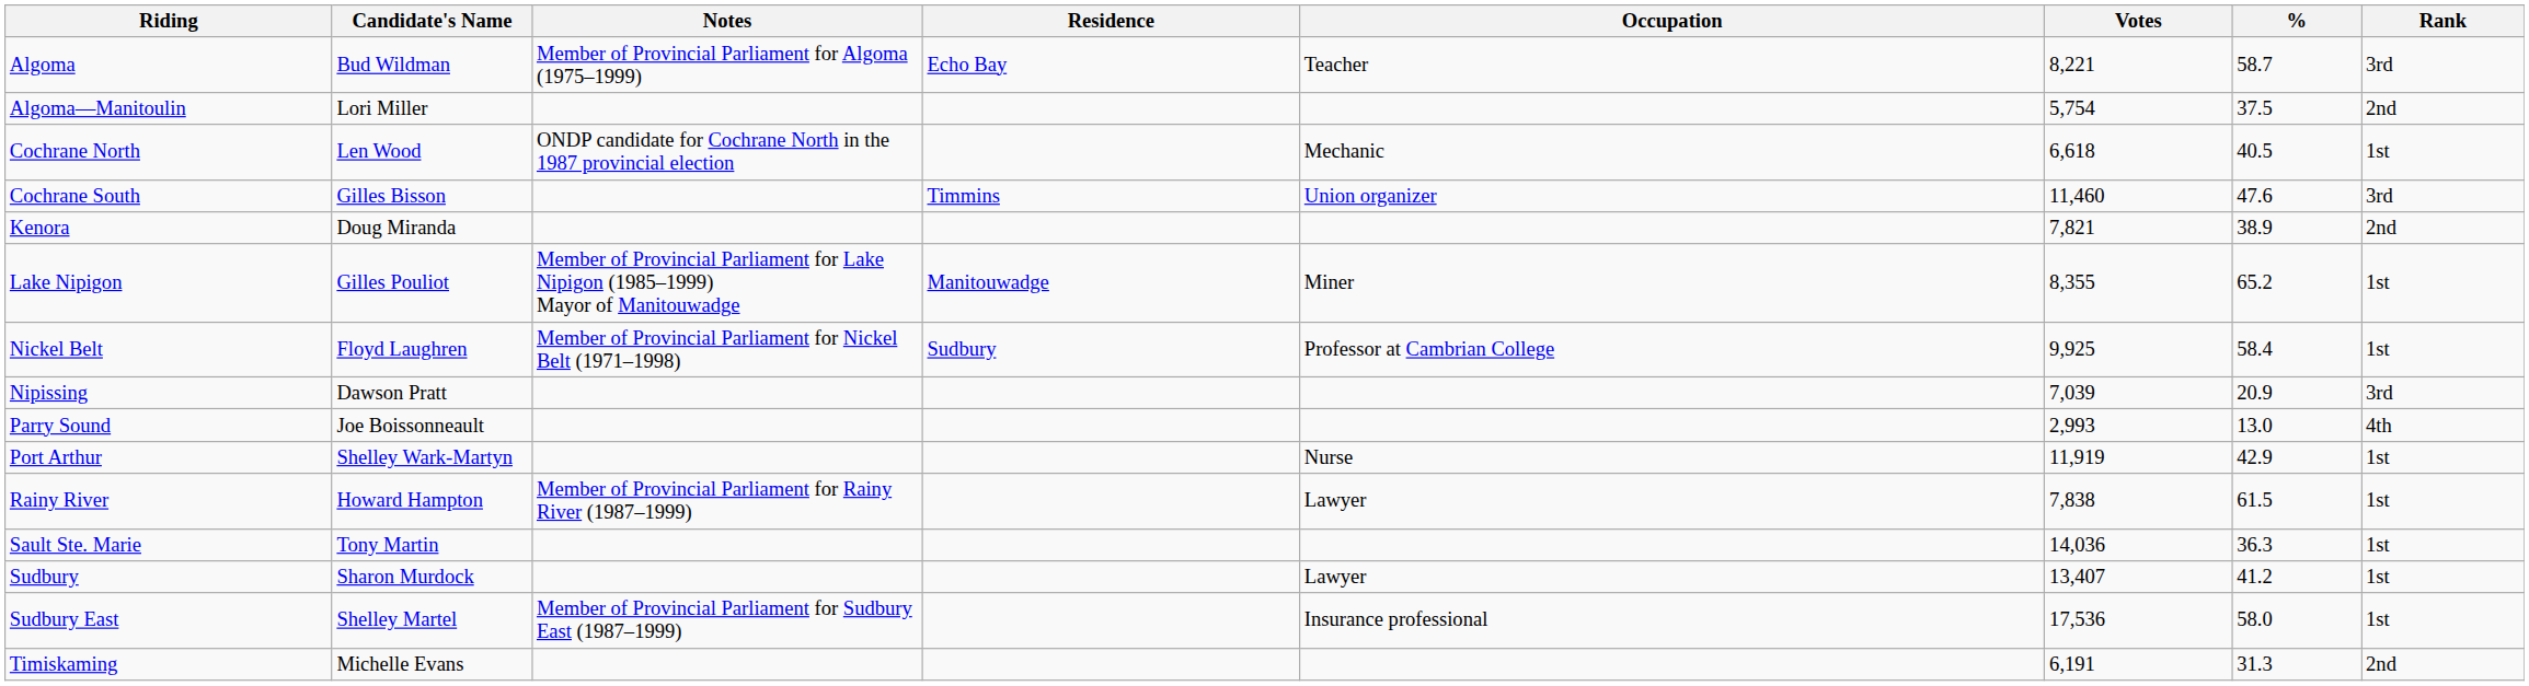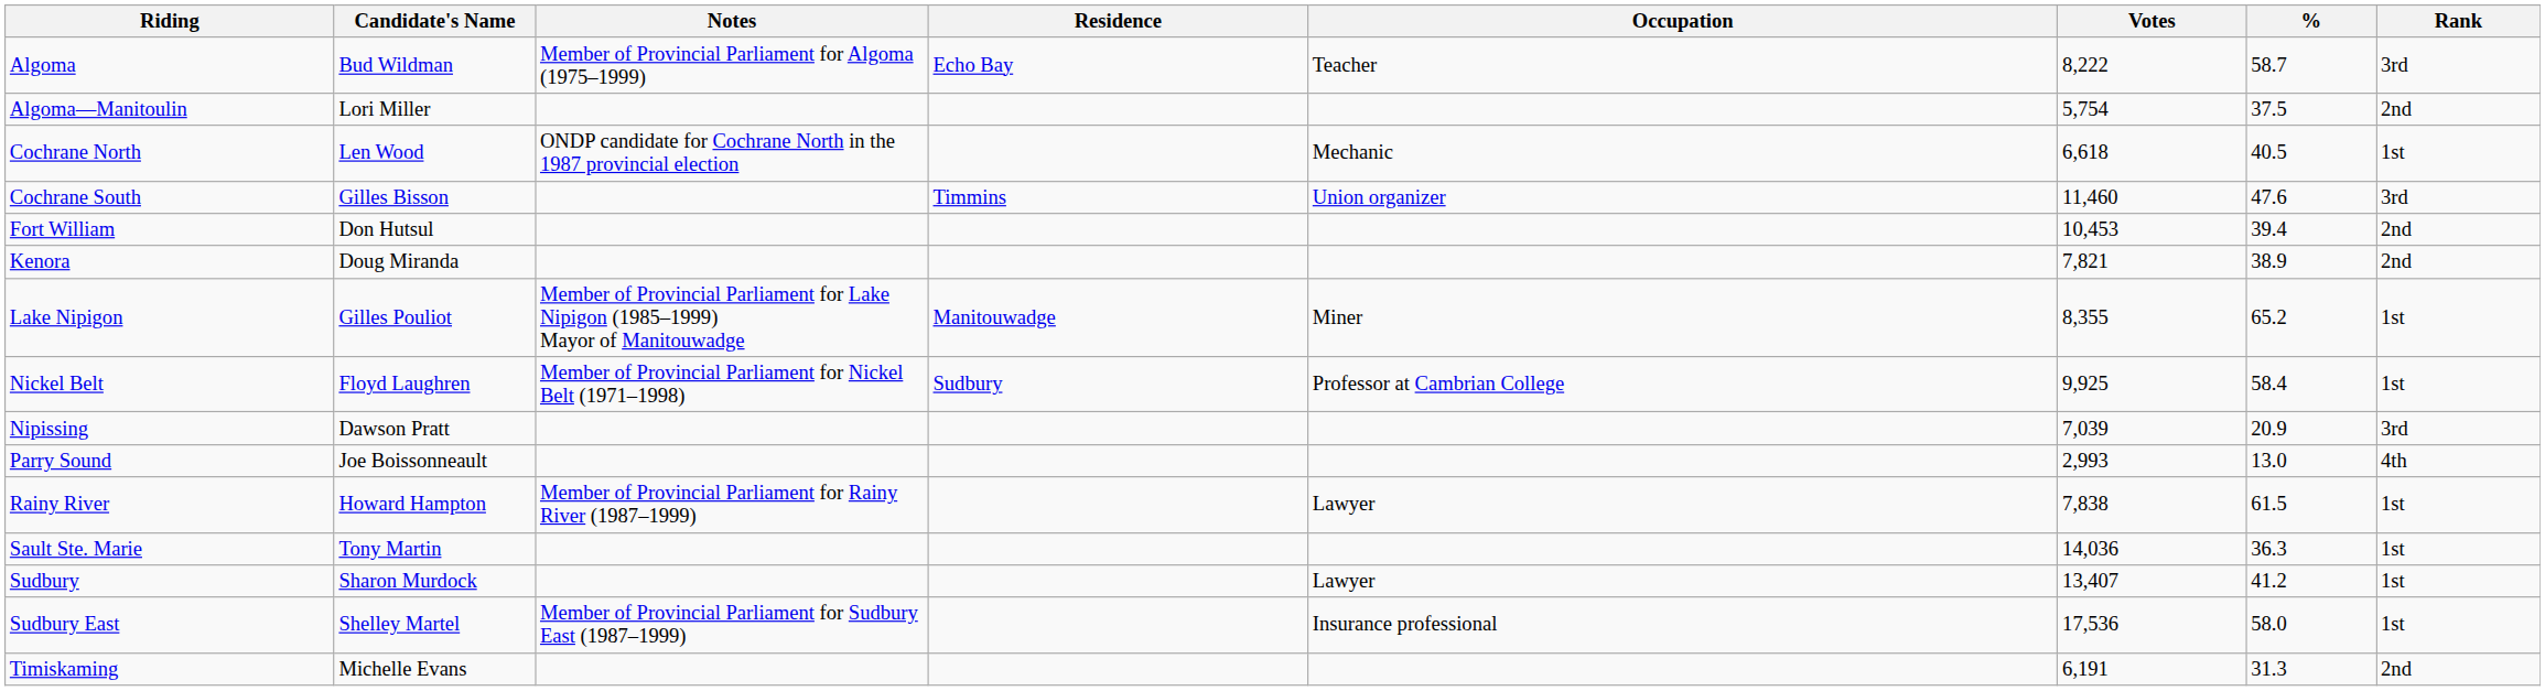Algoma | Votes: 8,221 -> 8,222
+ row: Fort William | Don Hutsul | 10,453 | 39.4 | 2nd
- row: Port Arthur | Shelley Wark-Martyn | Nurse | 11,919 | 42.9 | 1st
